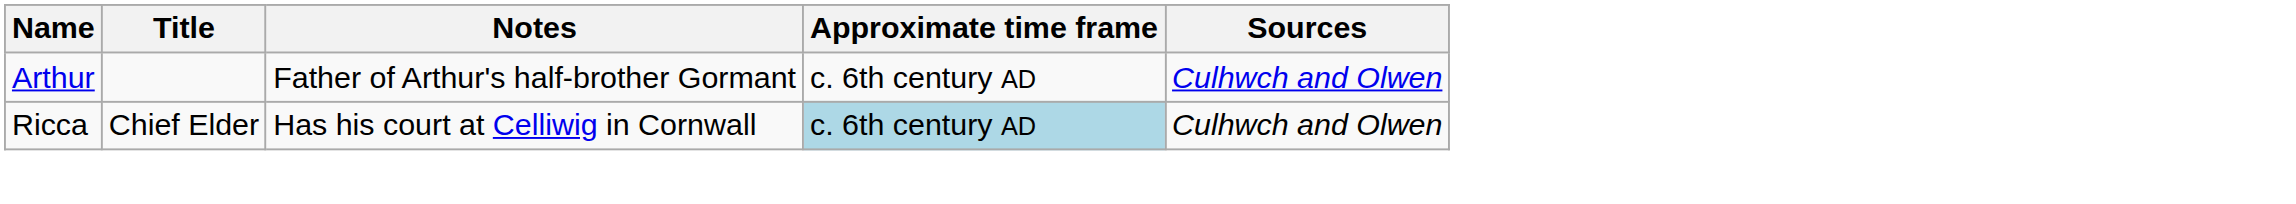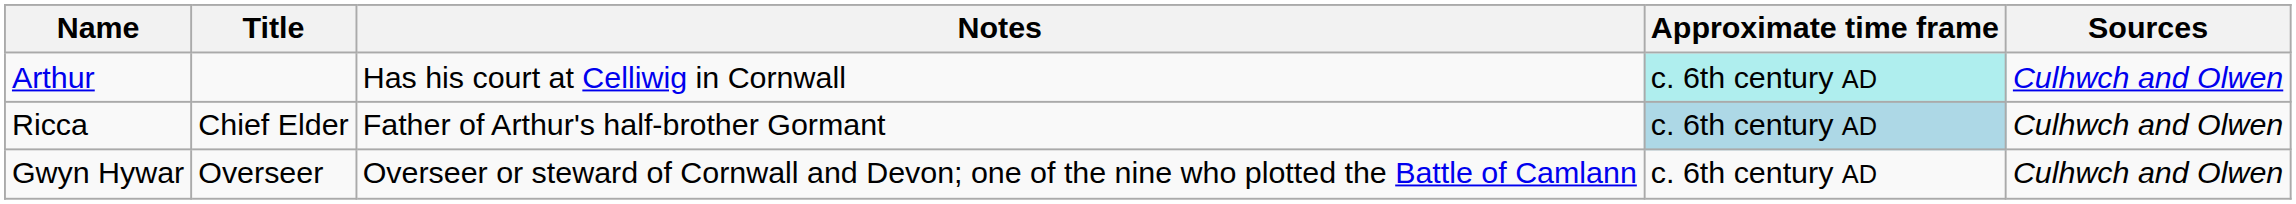Arthur | Notes: Father of Arthur's half-brother Gormant -> Has his court at Celliwig in Cornwall
Arthur | Approximate time frame: no background -> paleturquoise background
Ricca | Notes: Has his court at Celliwig in Cornwall -> Father of Arthur's half-brother Gormant
+ row: Gwyn Hywar | Overseer | Overseer or steward of Cornwall and Devon; one of the nine who plotted the Battle of Camlann | c. 6th century AD | Culhwch and Olwen
